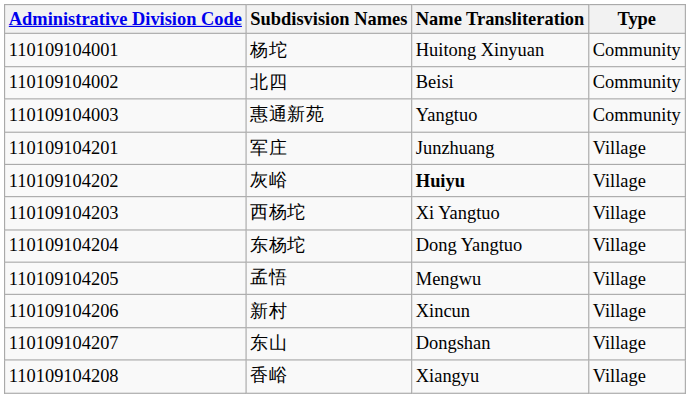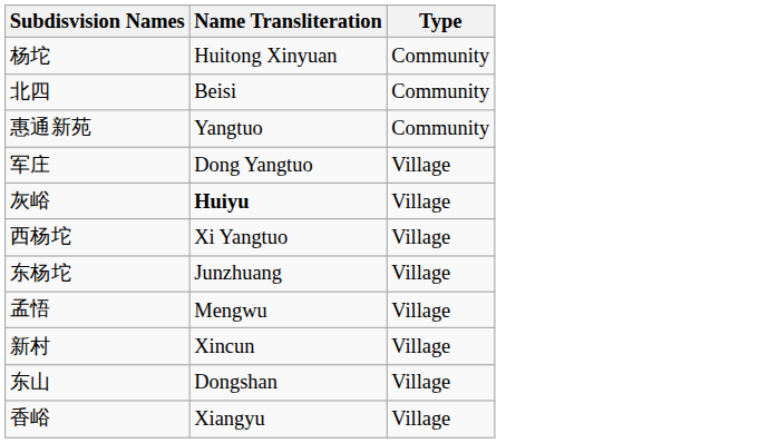- column: Administrative Division Code | 110109104001 | 110109104002 | 110109104003 | 110109104201 | 110109104202 | 110109104203 | 110109104204 | 110109104205 | 110109104206 | 110109104207 | 110109104208
军庄 | Name Transliteration: Junzhuang -> Dong Yangtuo
东杨坨 | Name Transliteration: Dong Yangtuo -> Junzhuang
